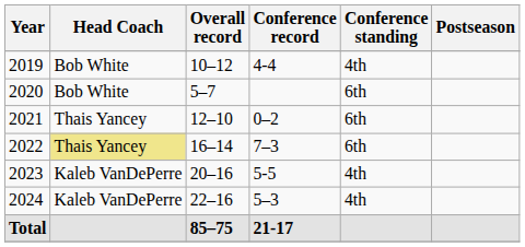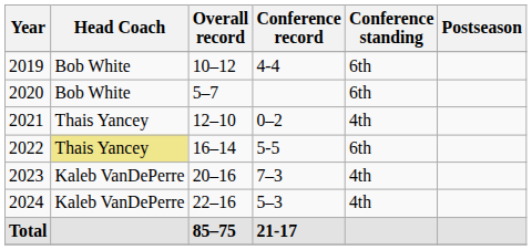2019 | Conference standing: 4th -> 6th
2021 | Conference standing: 6th -> 4th
2022 | Conference record: 7–3 -> 5-5
2023 | Conference record: 5-5 -> 7–3
